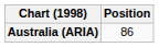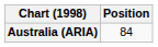Australia (ARIA) | Position: 86 -> 84
